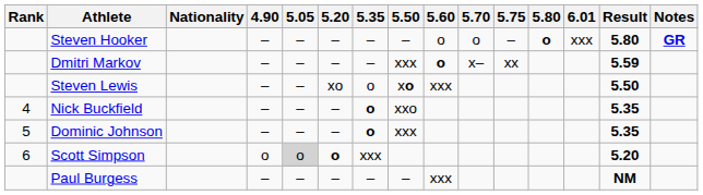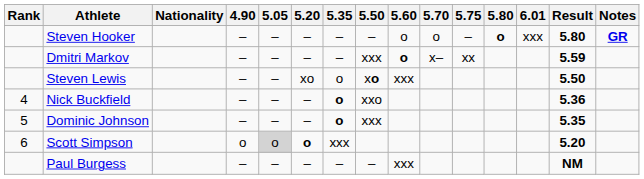Nick Buckfield | Result: 5.35 -> 5.36
